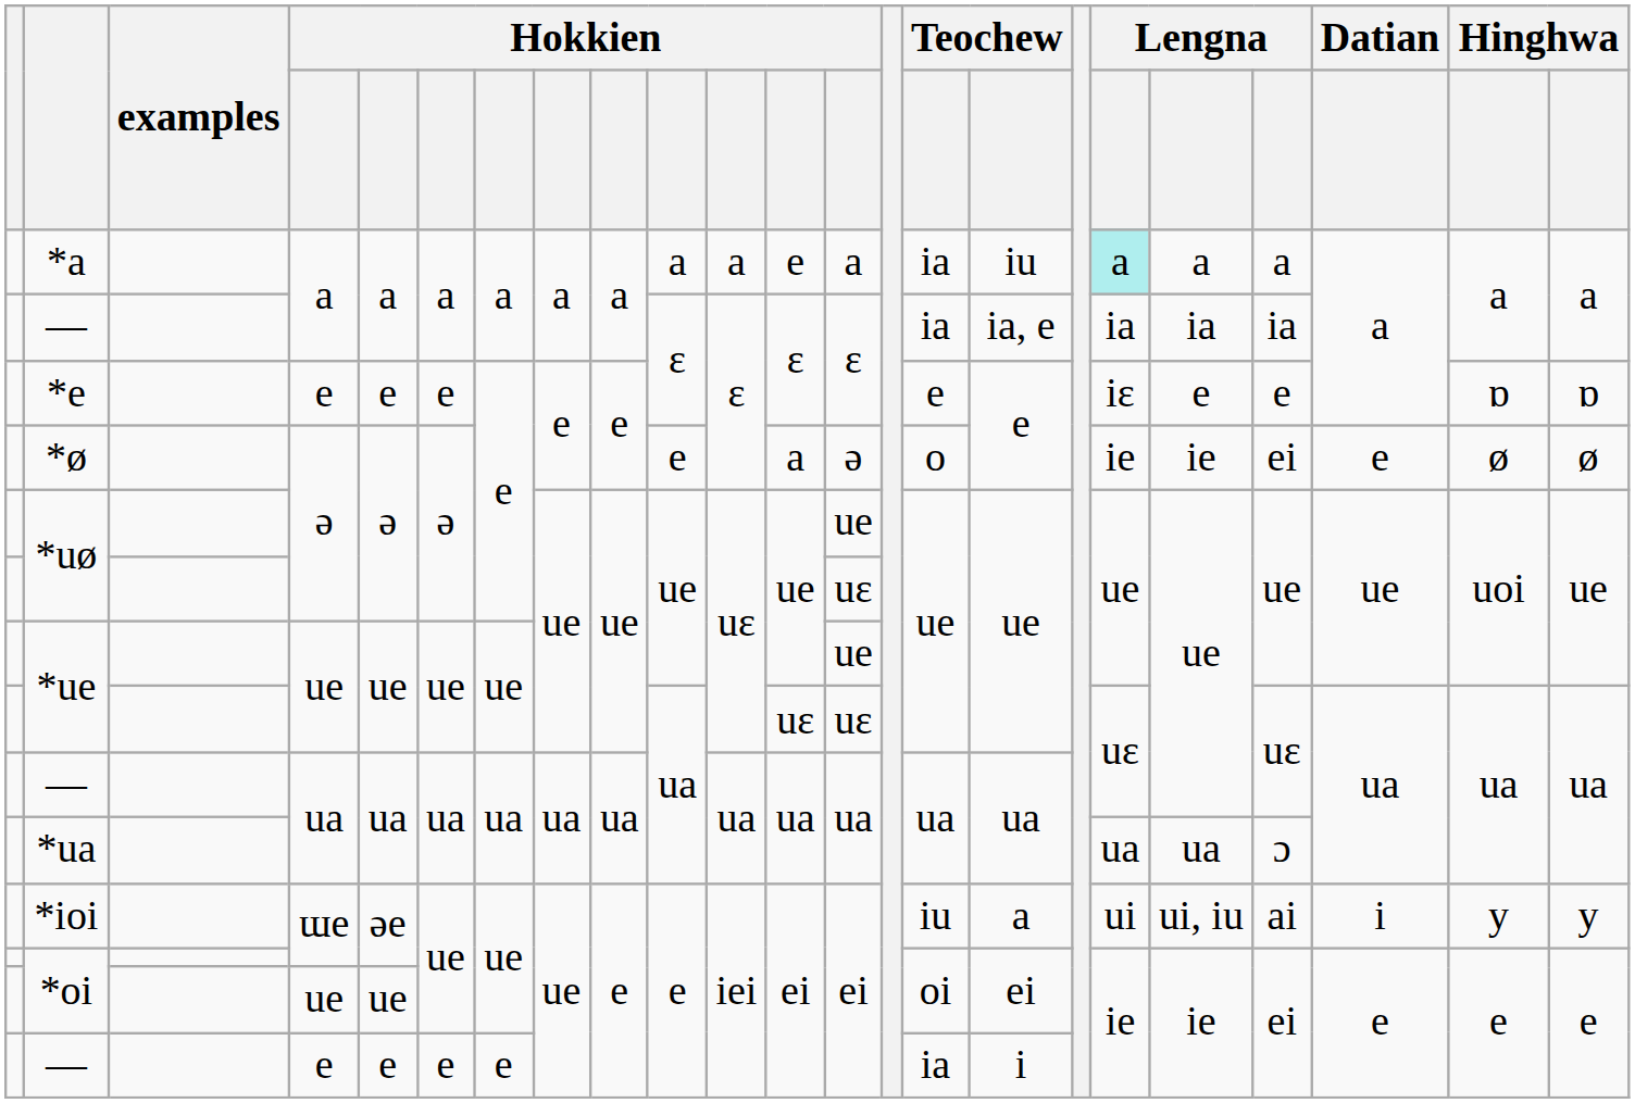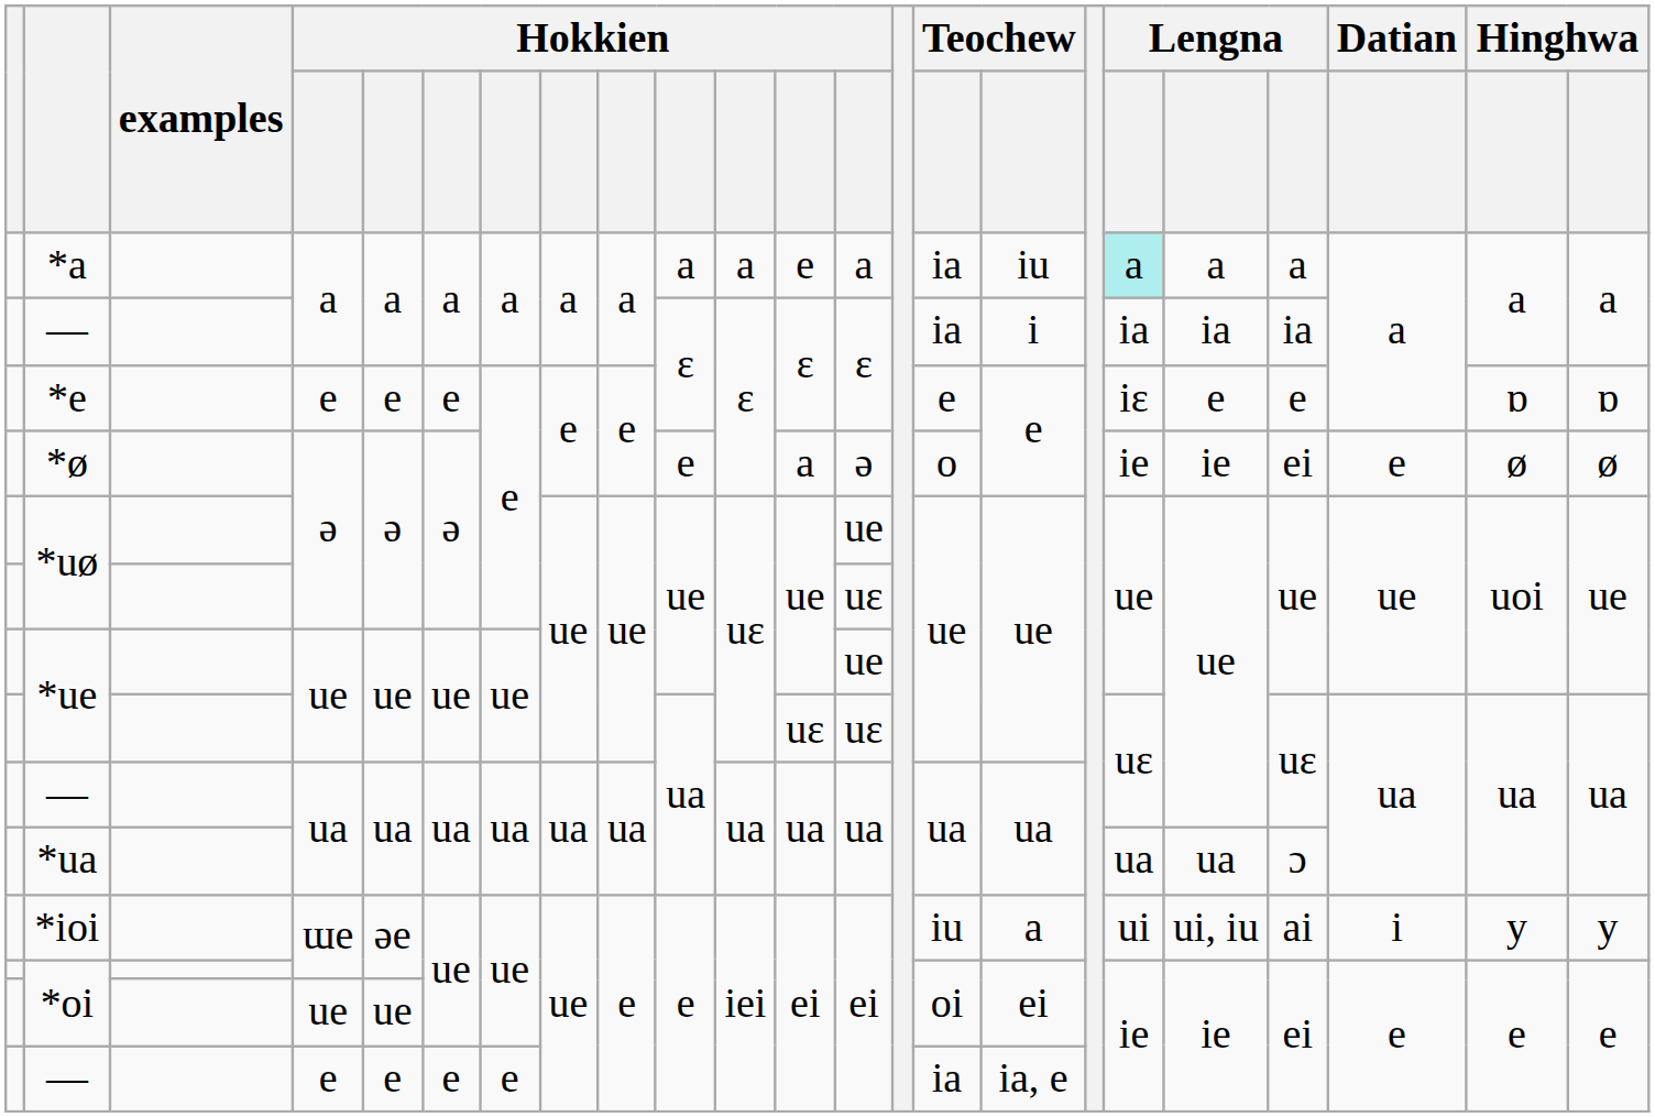— / a | column 16: ia, e -> i
— / e | column 16: i -> ia, e
